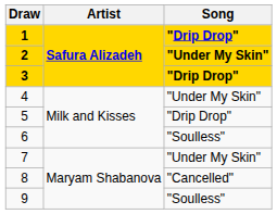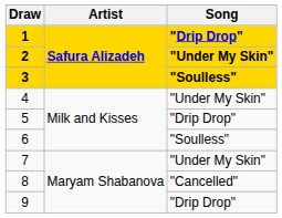3 | Song: "Drip Drop" -> "Soulless"
9 | Song: "Soulless" -> "Drip Drop"
